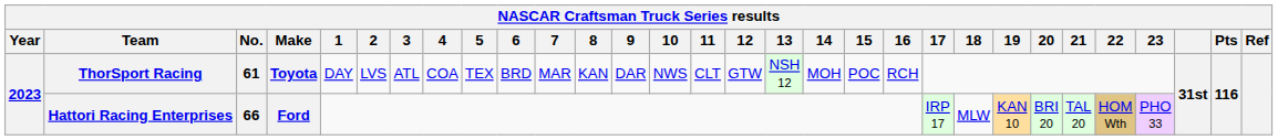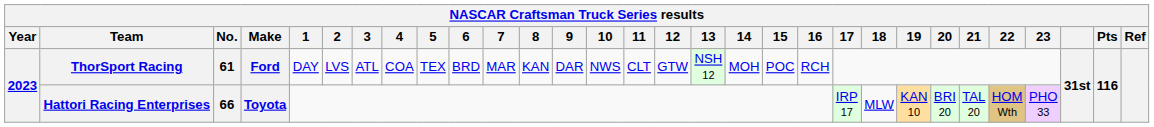ThorSport Racing | Make: Toyota -> Ford
Hattori Racing Enterprises | Make: Ford -> Toyota
